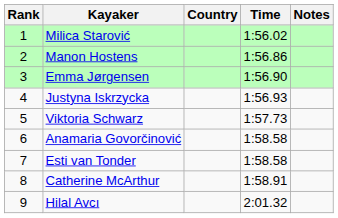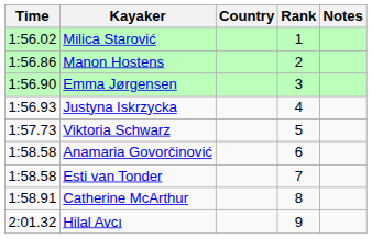columns swapped: Rank <-> Time
